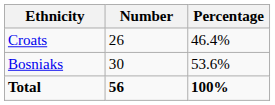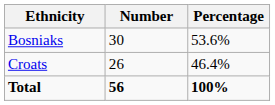rows swapped: Bosniaks <-> Croats
